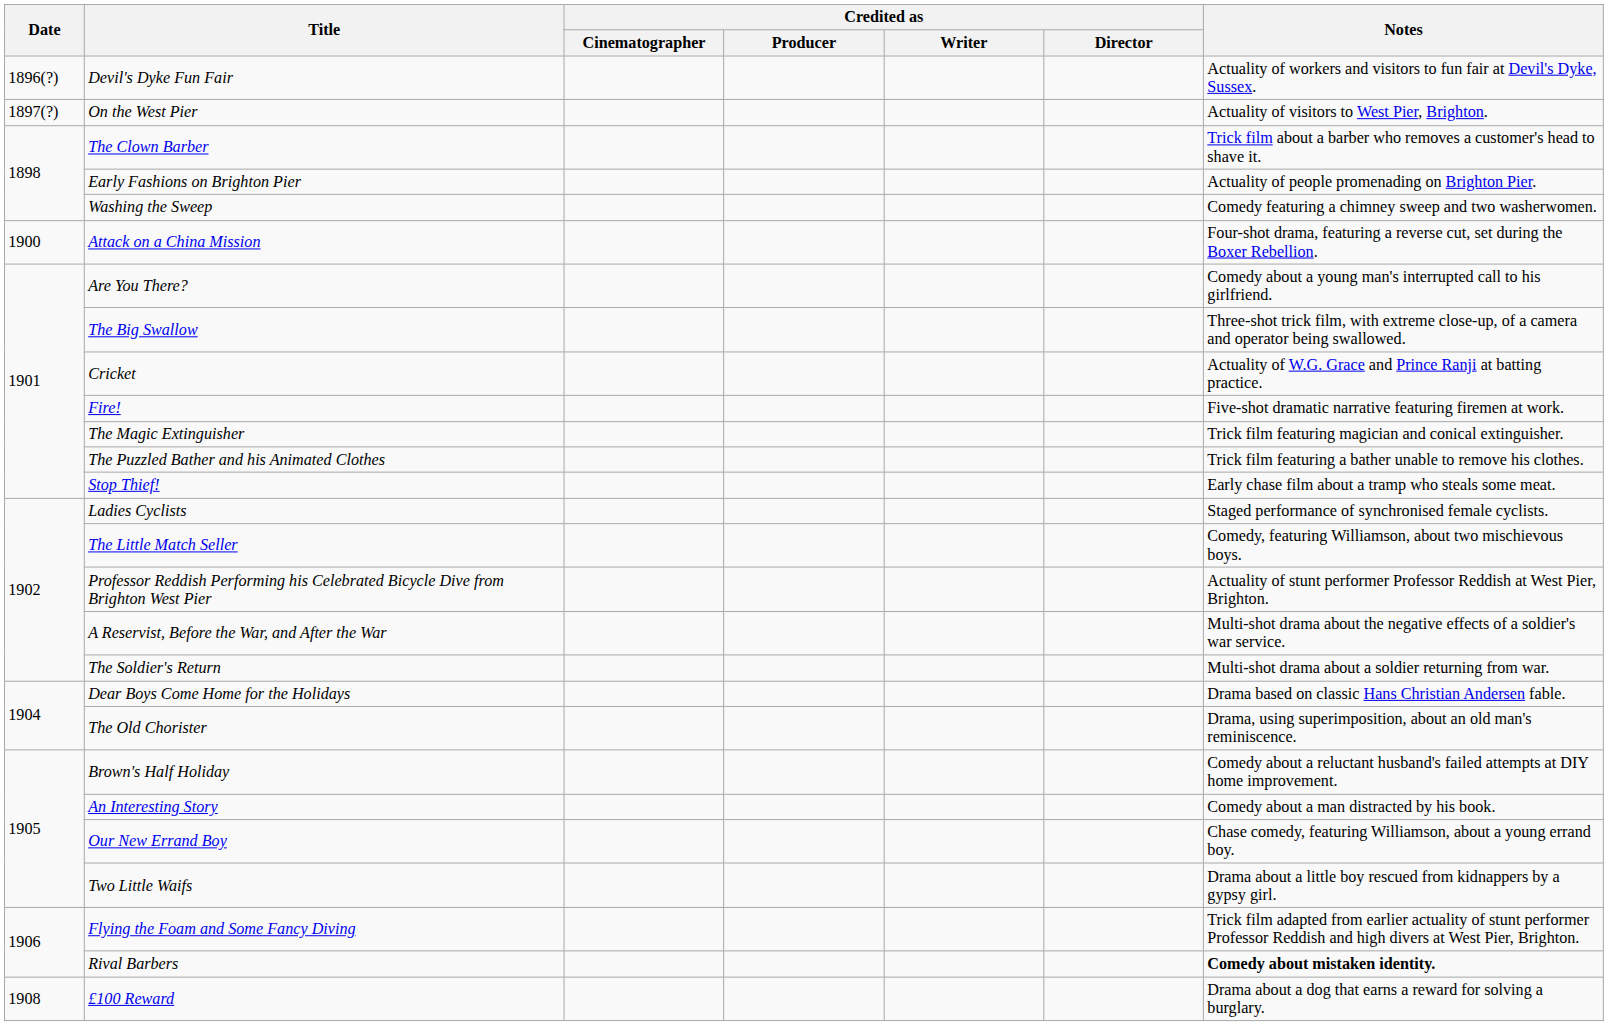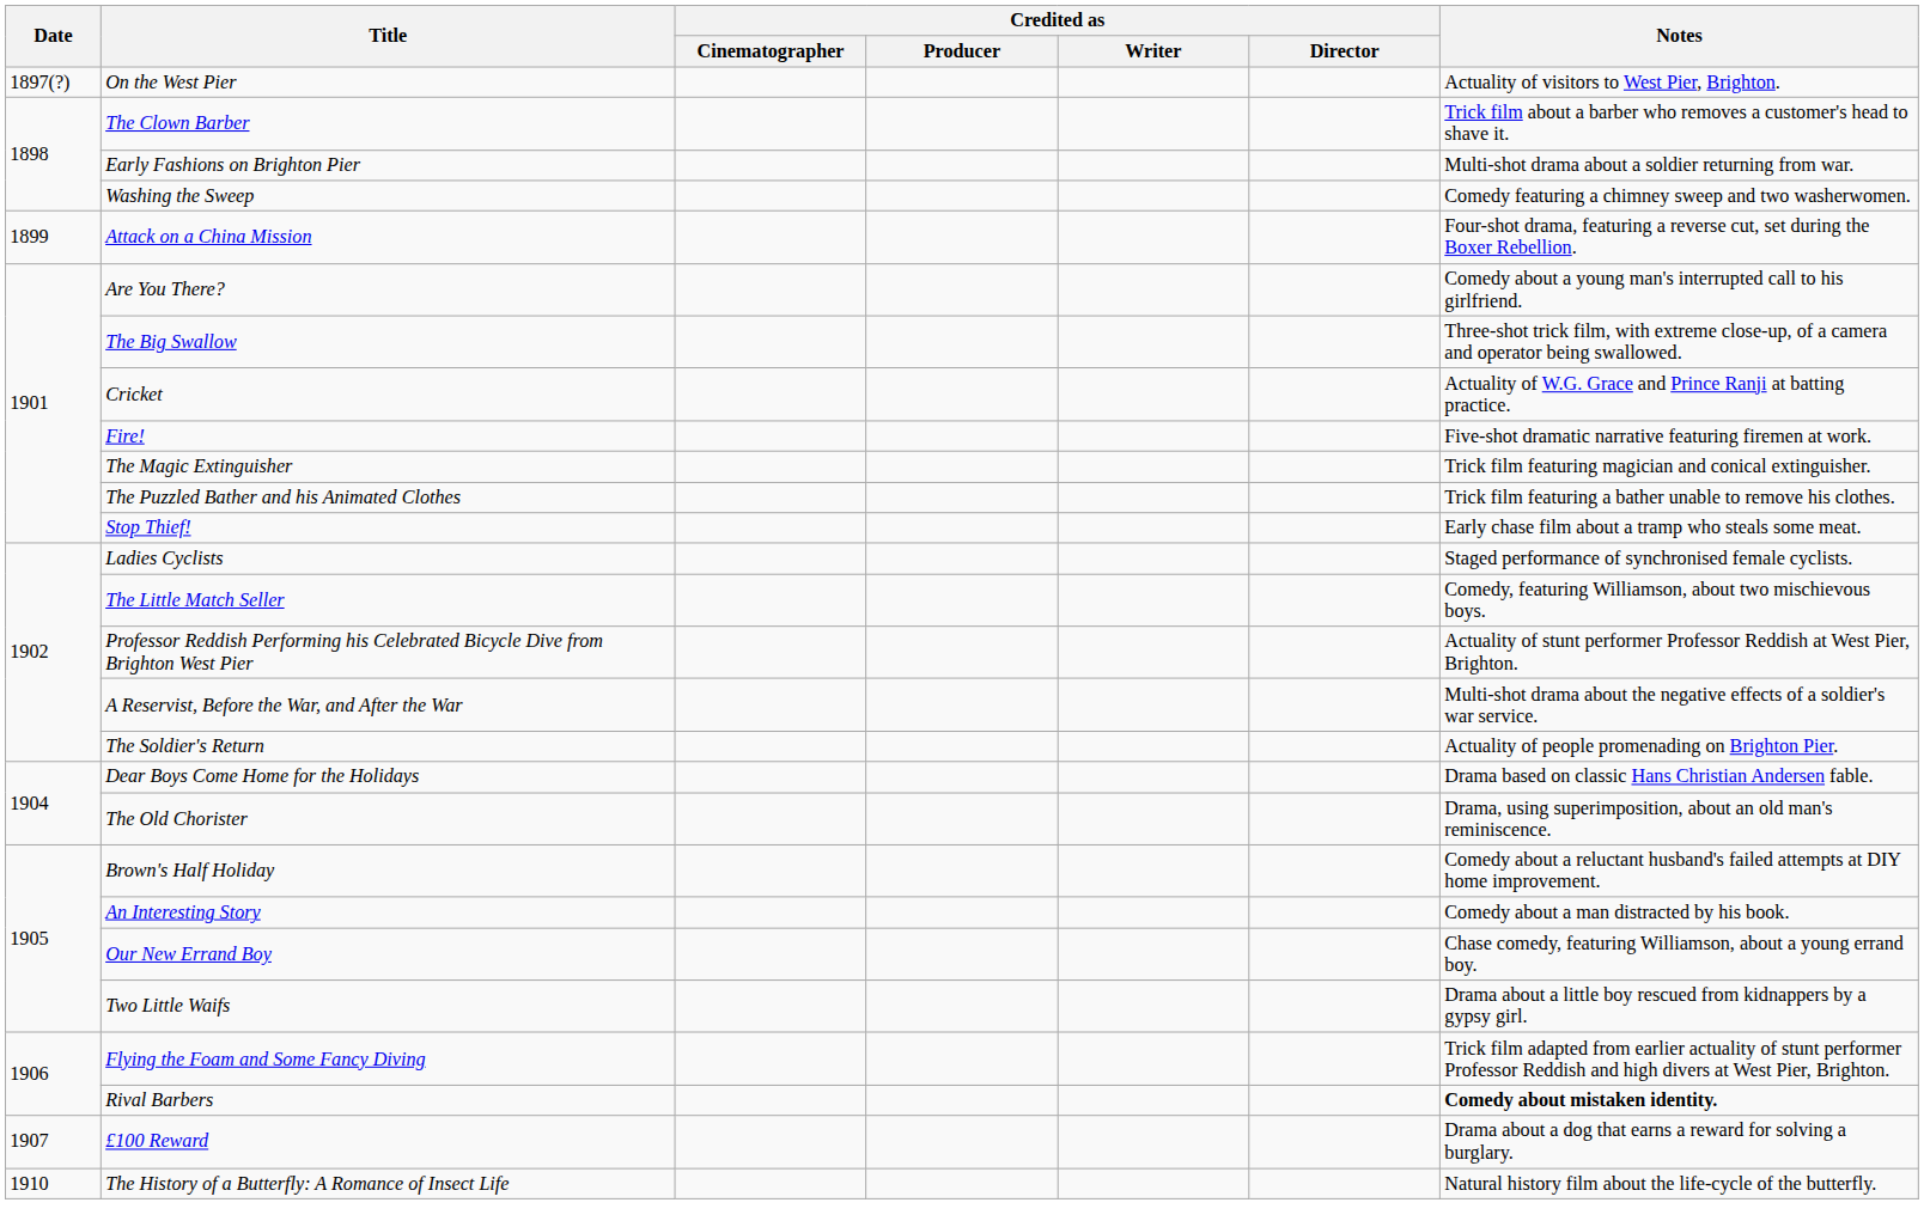- row: 1896(?) | Devil's Dyke Fun Fair | Actuality of workers and visitors to fun fair at Devil's Dyke, Sussex.
Early Fashions on Brighton Pier | Notes: Actuality of people promenading on Brighton Pier. -> Multi-shot drama about a soldier returning from war.
Attack on a China Mission | Date: 1900 -> 1899
The Soldier's Return | Notes: Multi-shot drama about a soldier returning from war. -> Actuality of people promenading on Brighton Pier.
£100 Reward | Date: 1908 -> 1907
+ row: 1910 | The History of a Butterfly: A Romance of Insect Life | Natural history film about the life-cycle of the butterfly.
